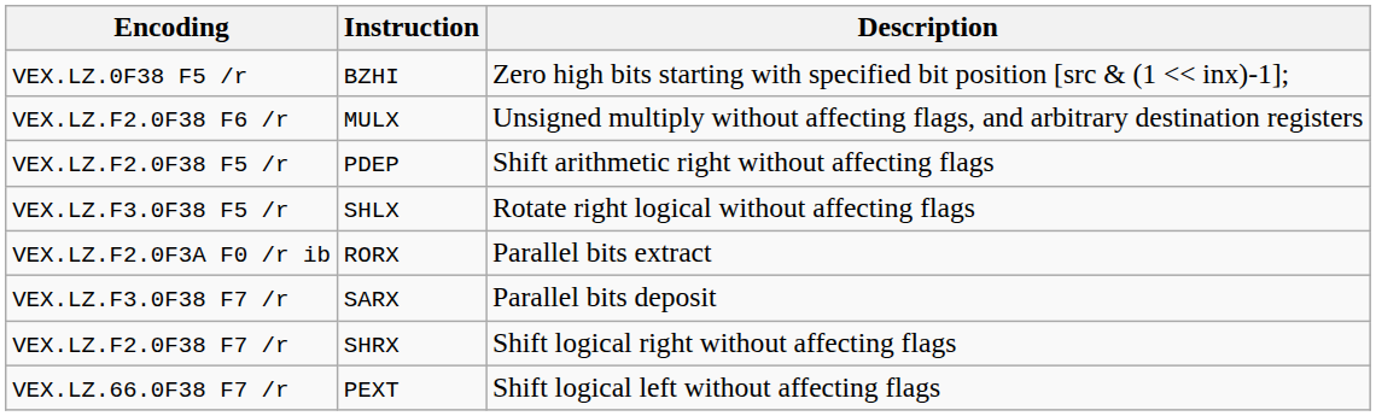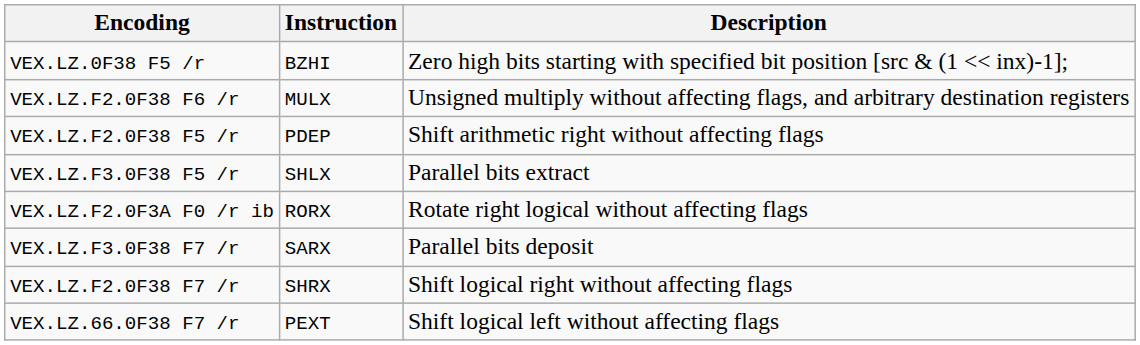VEX.LZ.F3.0F38 F5 /r | Description: Rotate right logical without affecting flags -> Parallel bits extract
VEX.LZ.F2.0F3A F0 /r ib | Description: Parallel bits extract -> Rotate right logical without affecting flags
